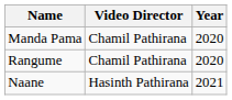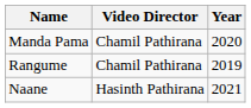Rangume | Year: 2020 -> 2019
